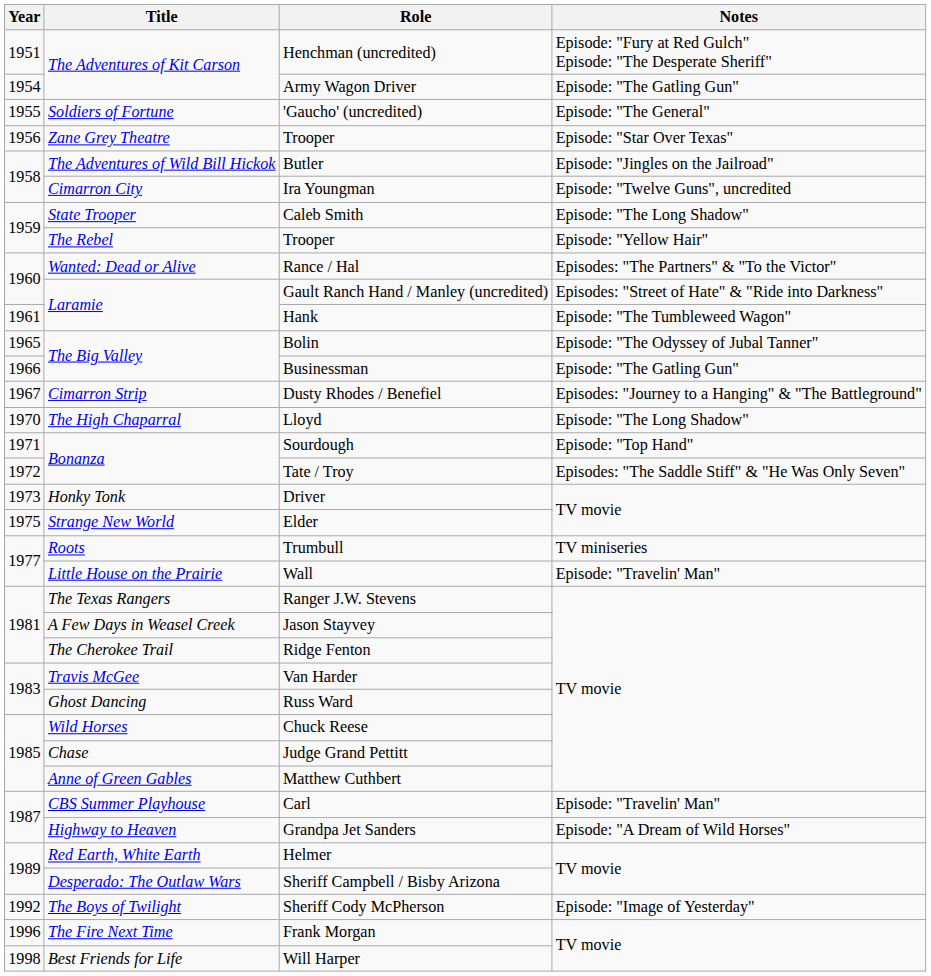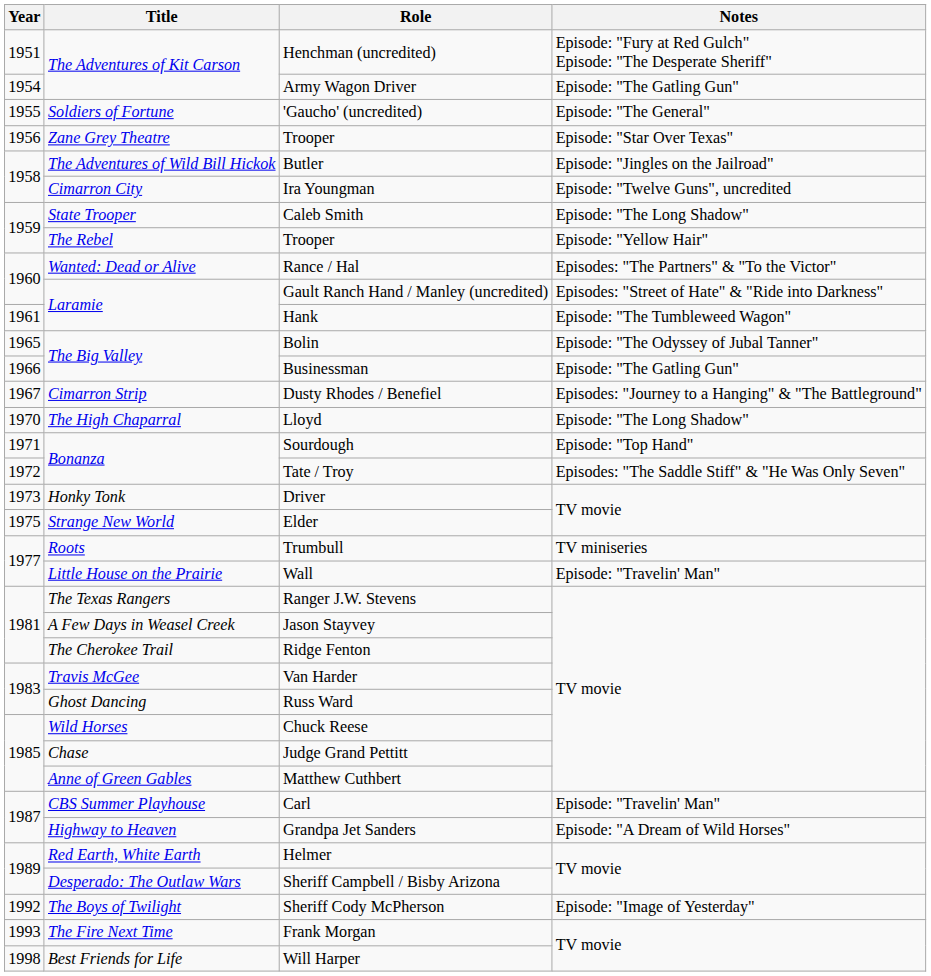Frank Morgan | Year: 1996 -> 1993
